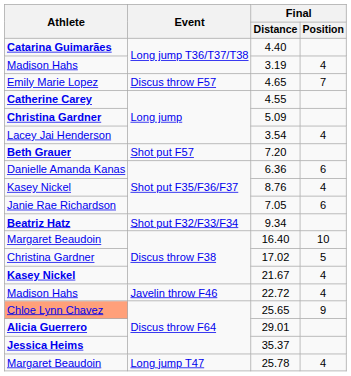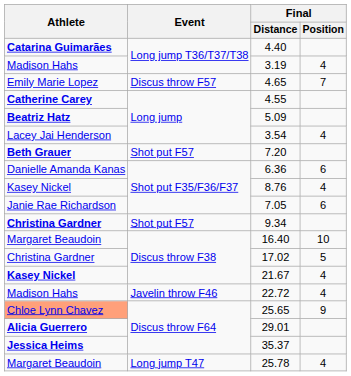5.09 | Athlete: Christina Gardner -> Beatriz Hatz
9.34 | Athlete: Beatriz Hatz -> Christina Gardner
9.34 | Event: Shot put F32/F33/F34 -> Shot put F57
